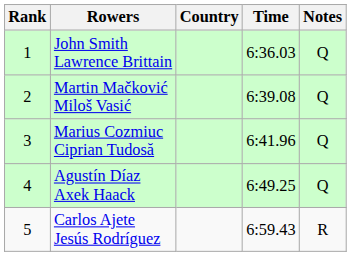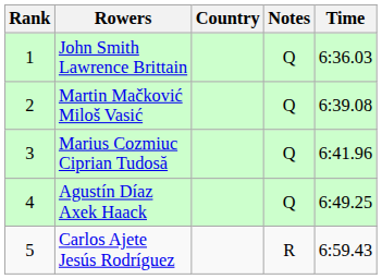columns swapped: Time <-> Notes
